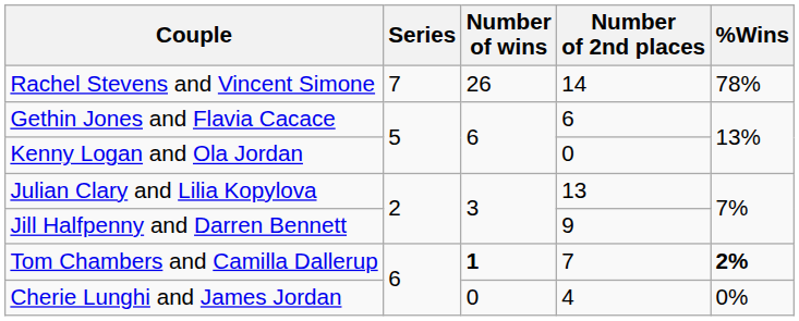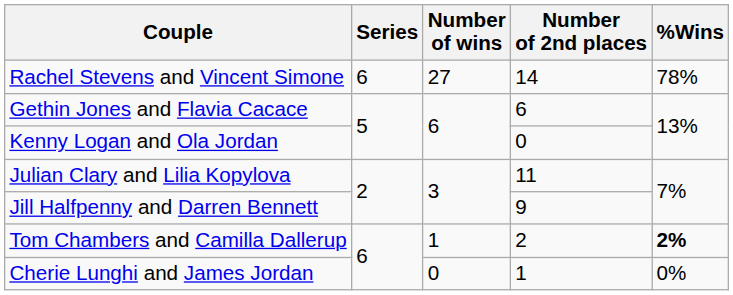Rachel Stevens and Vincent Simone | Series: 7 -> 6
Rachel Stevens and Vincent Simone | Number of wins: 26 -> 27
Julian Clary and Lilia Kopylova | Number of 2nd places: 13 -> 11
Tom Chambers and Camilla Dallerup | Number of wins: bold -> normal
Tom Chambers and Camilla Dallerup | Number of 2nd places: 7 -> 2
Cherie Lunghi and James Jordan | Number of 2nd places: 4 -> 1
